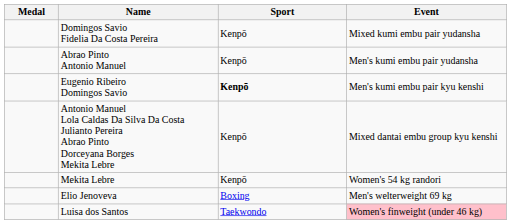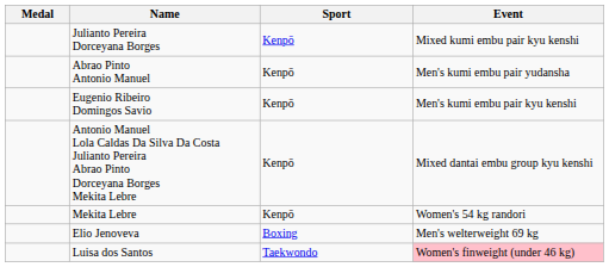+ row: Julianto Pereira Dorceyana Borges | Kenpō | Mixed kumi embu pair kyu kenshi
- row: Domingos Savio Fidelia Da Costa Pereira | Kenpō | Mixed kumi embu pair yudansha
Eugenio Ribeiro Domingos Savio | Sport: bold -> normal
